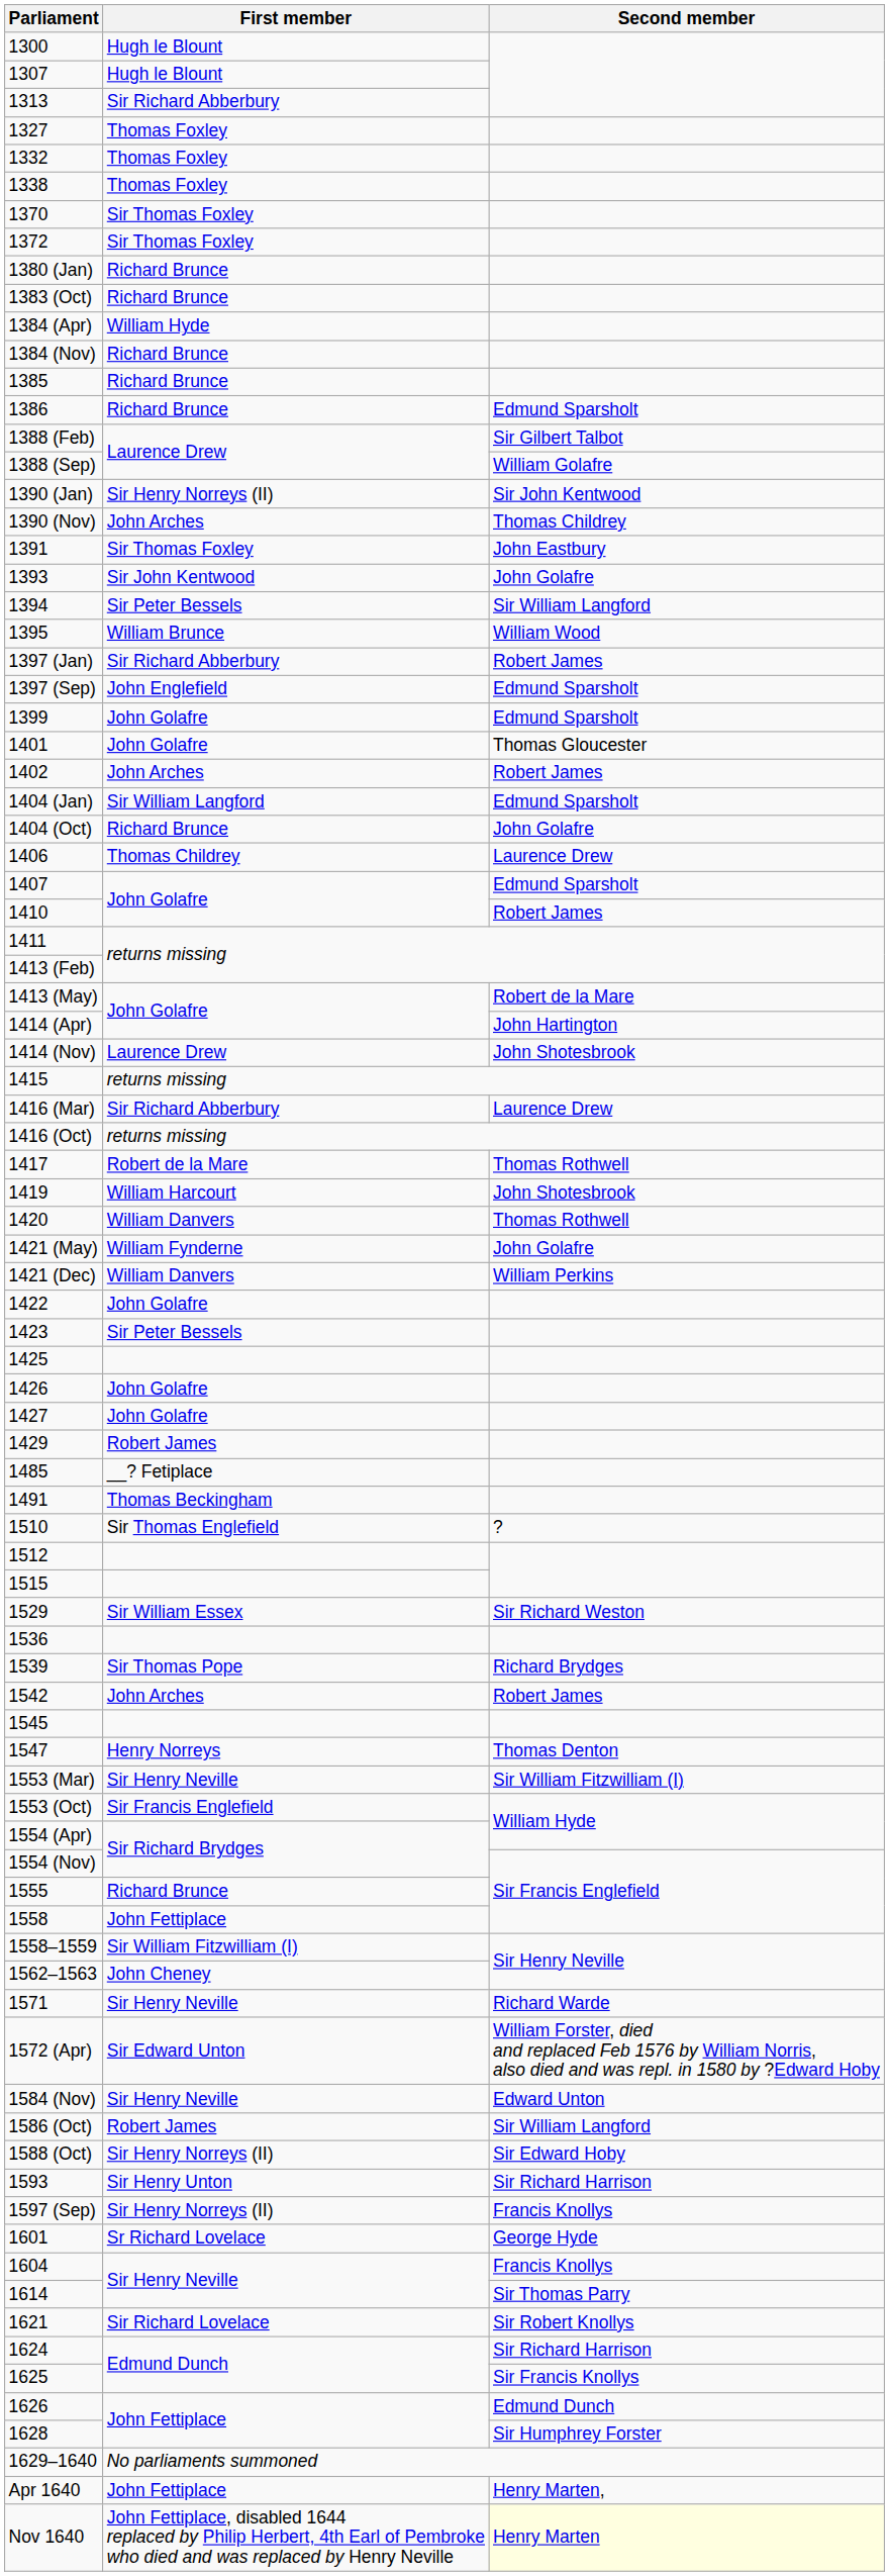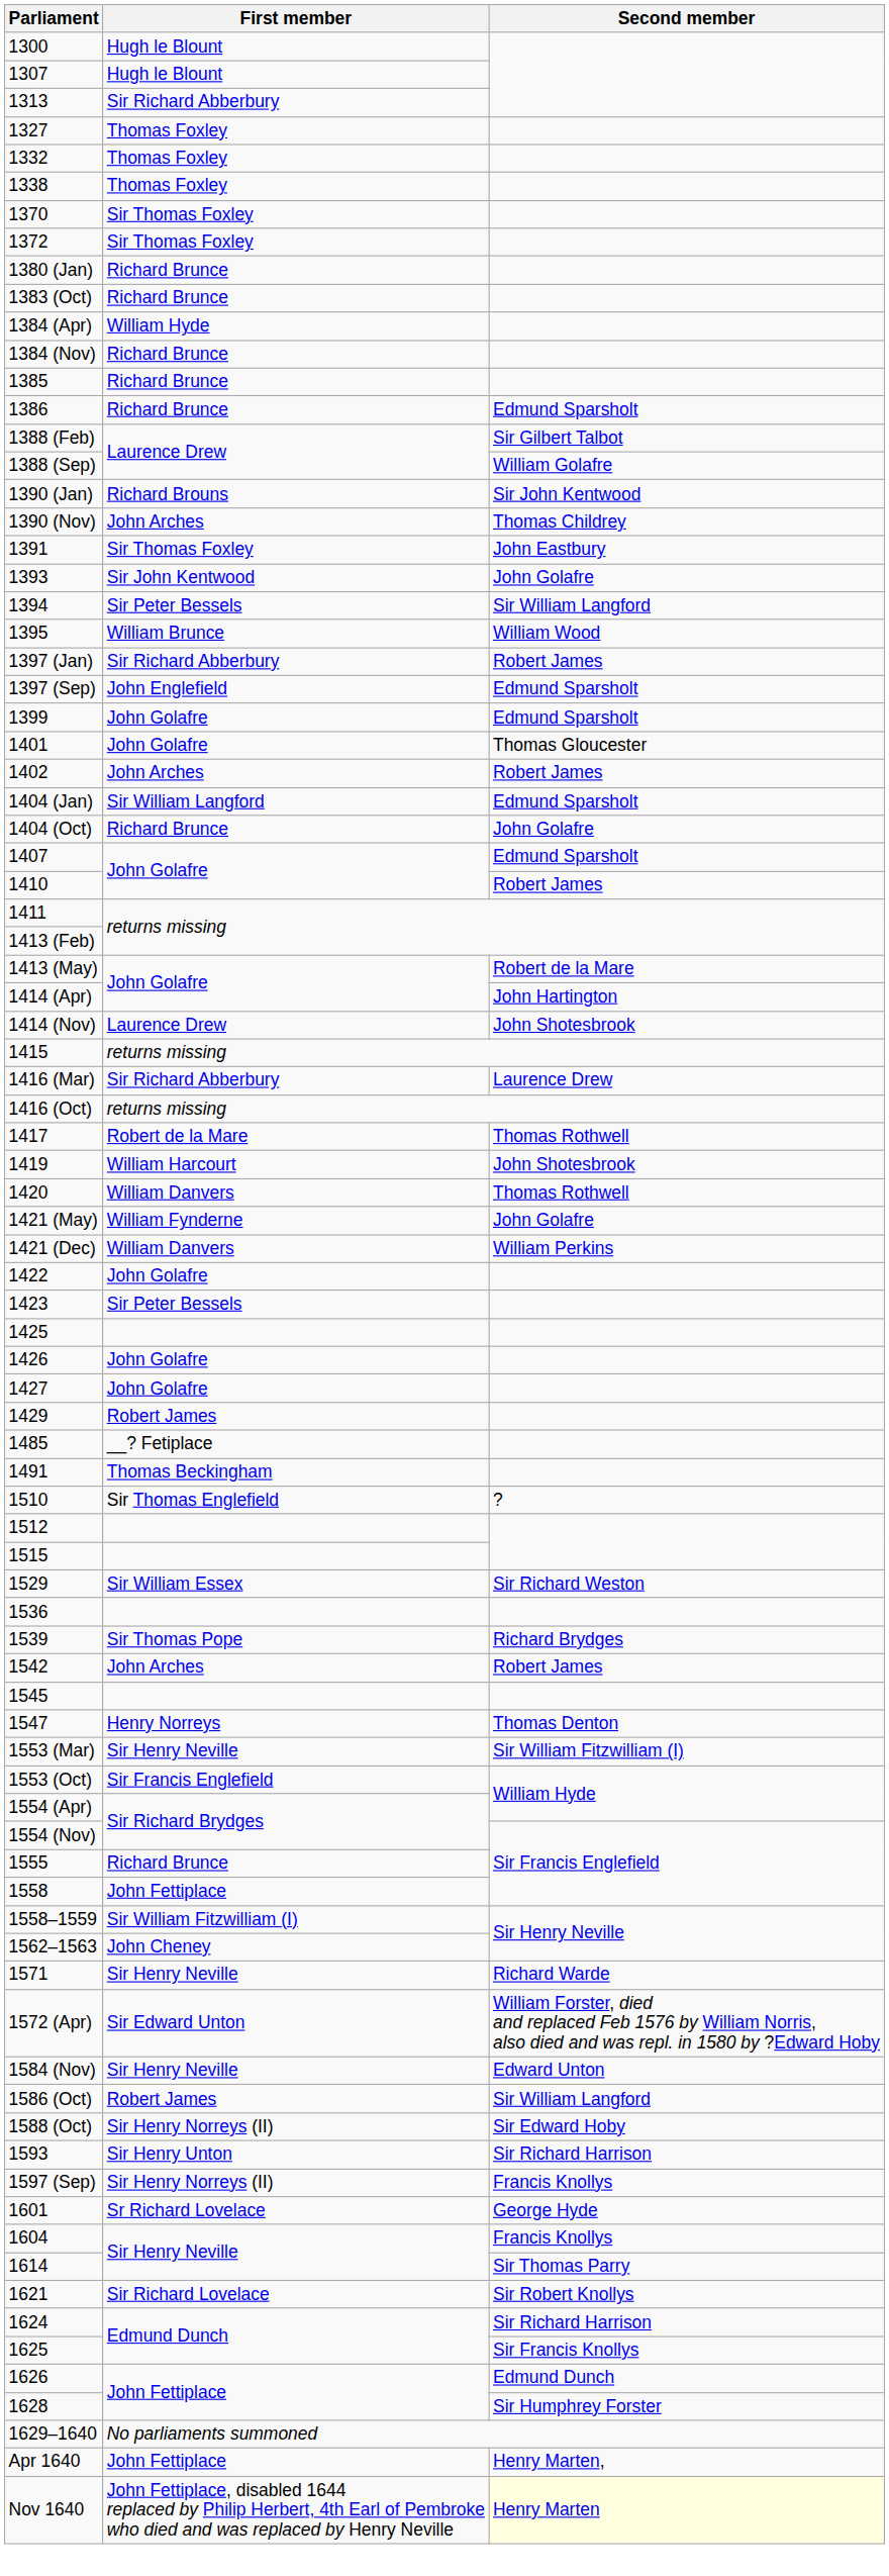1390 (Jan) | First member: Sir Henry Norreys (II) -> Richard Brouns
- row: 1406 | Thomas Childrey | Laurence Drew
